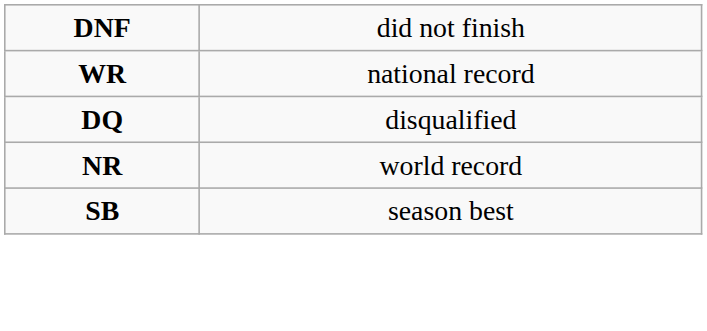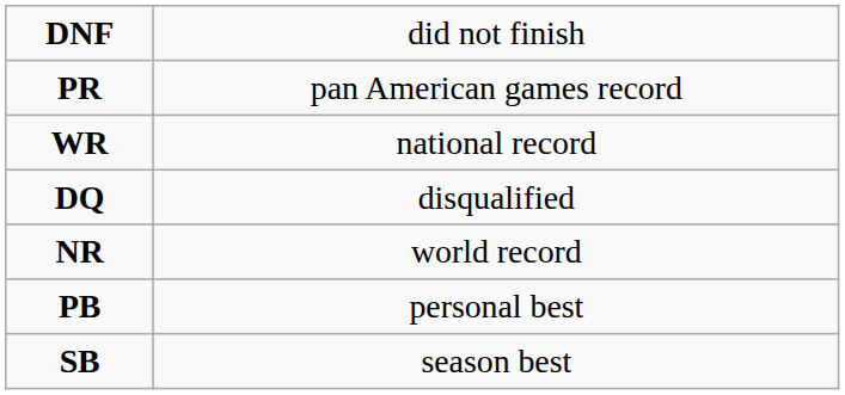+ row: PR | pan American games record
+ row: PB | personal best
